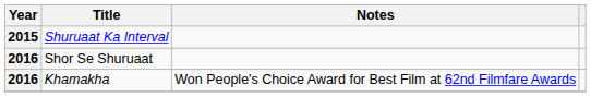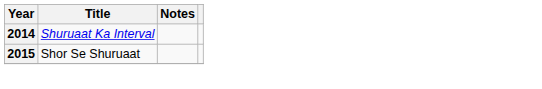Shuruaat Ka Interval | Year: 2015 -> 2014
Shor Se Shuruaat | Year: 2016 -> 2015
- row: 2016 | Khamakha | Won People's Choice Award for Best Film at 62nd Filmfare Awards
